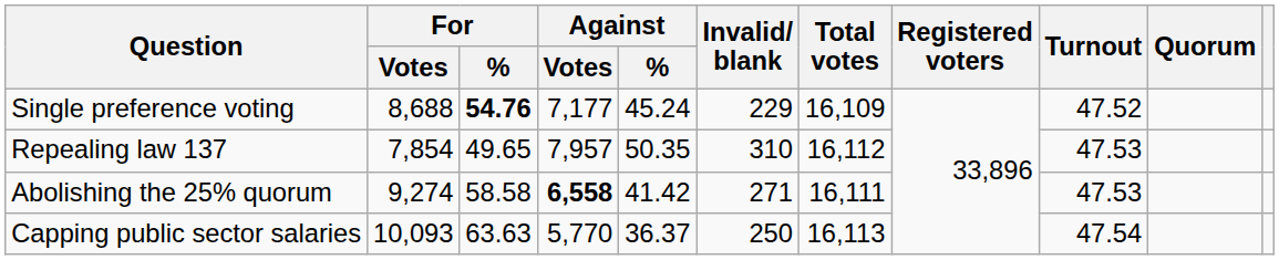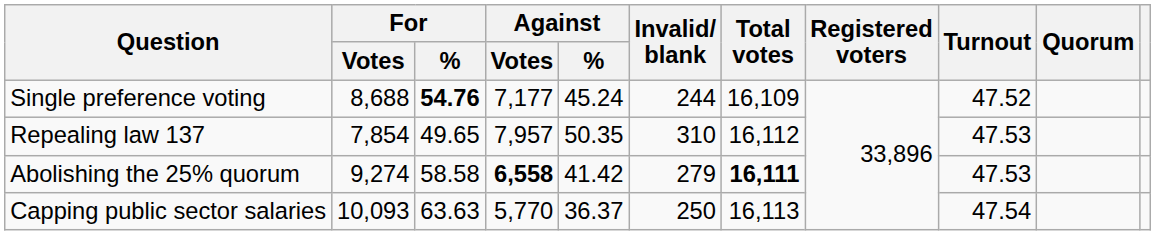Single preference voting | Invalid/ blank: 229 -> 244
Abolishing the 25% quorum | Invalid/ blank: 271 -> 279
Abolishing the 25% quorum | Total votes: normal -> bold
